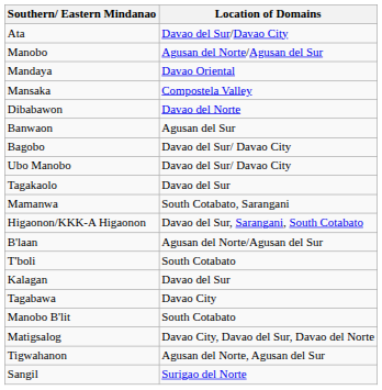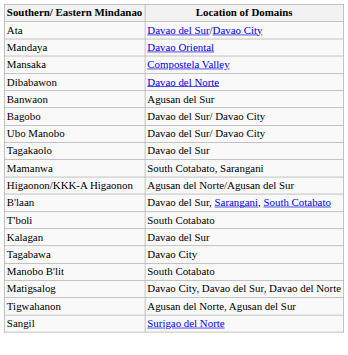- row: Manobo | Agusan del Norte/Agusan del Sur
Higaonon/KKK-A Higaonon | Location of Domains: Davao del Sur, Sarangani, South Cotabato -> Agusan del Norte/Agusan del Sur
B'laan | Location of Domains: Agusan del Norte/Agusan del Sur -> Davao del Sur, Sarangani, South Cotabato
